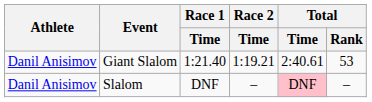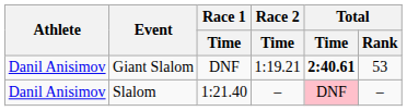Giant Slalom | Race 1 / Time: 1:21.40 -> DNF
Giant Slalom | Total / Time: normal -> bold
Slalom | Race 1 / Time: DNF -> 1:21.40
